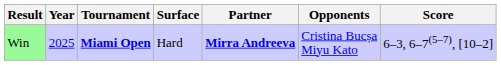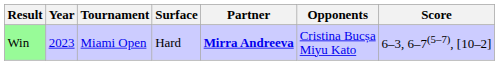Win | Year: 2025 -> 2023
Win | Tournament: bold -> normal
